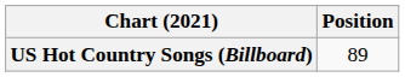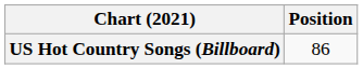US Hot Country Songs (Billboard) | Position: 89 -> 86
